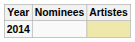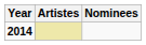columns swapped: Artistes <-> Nominees
